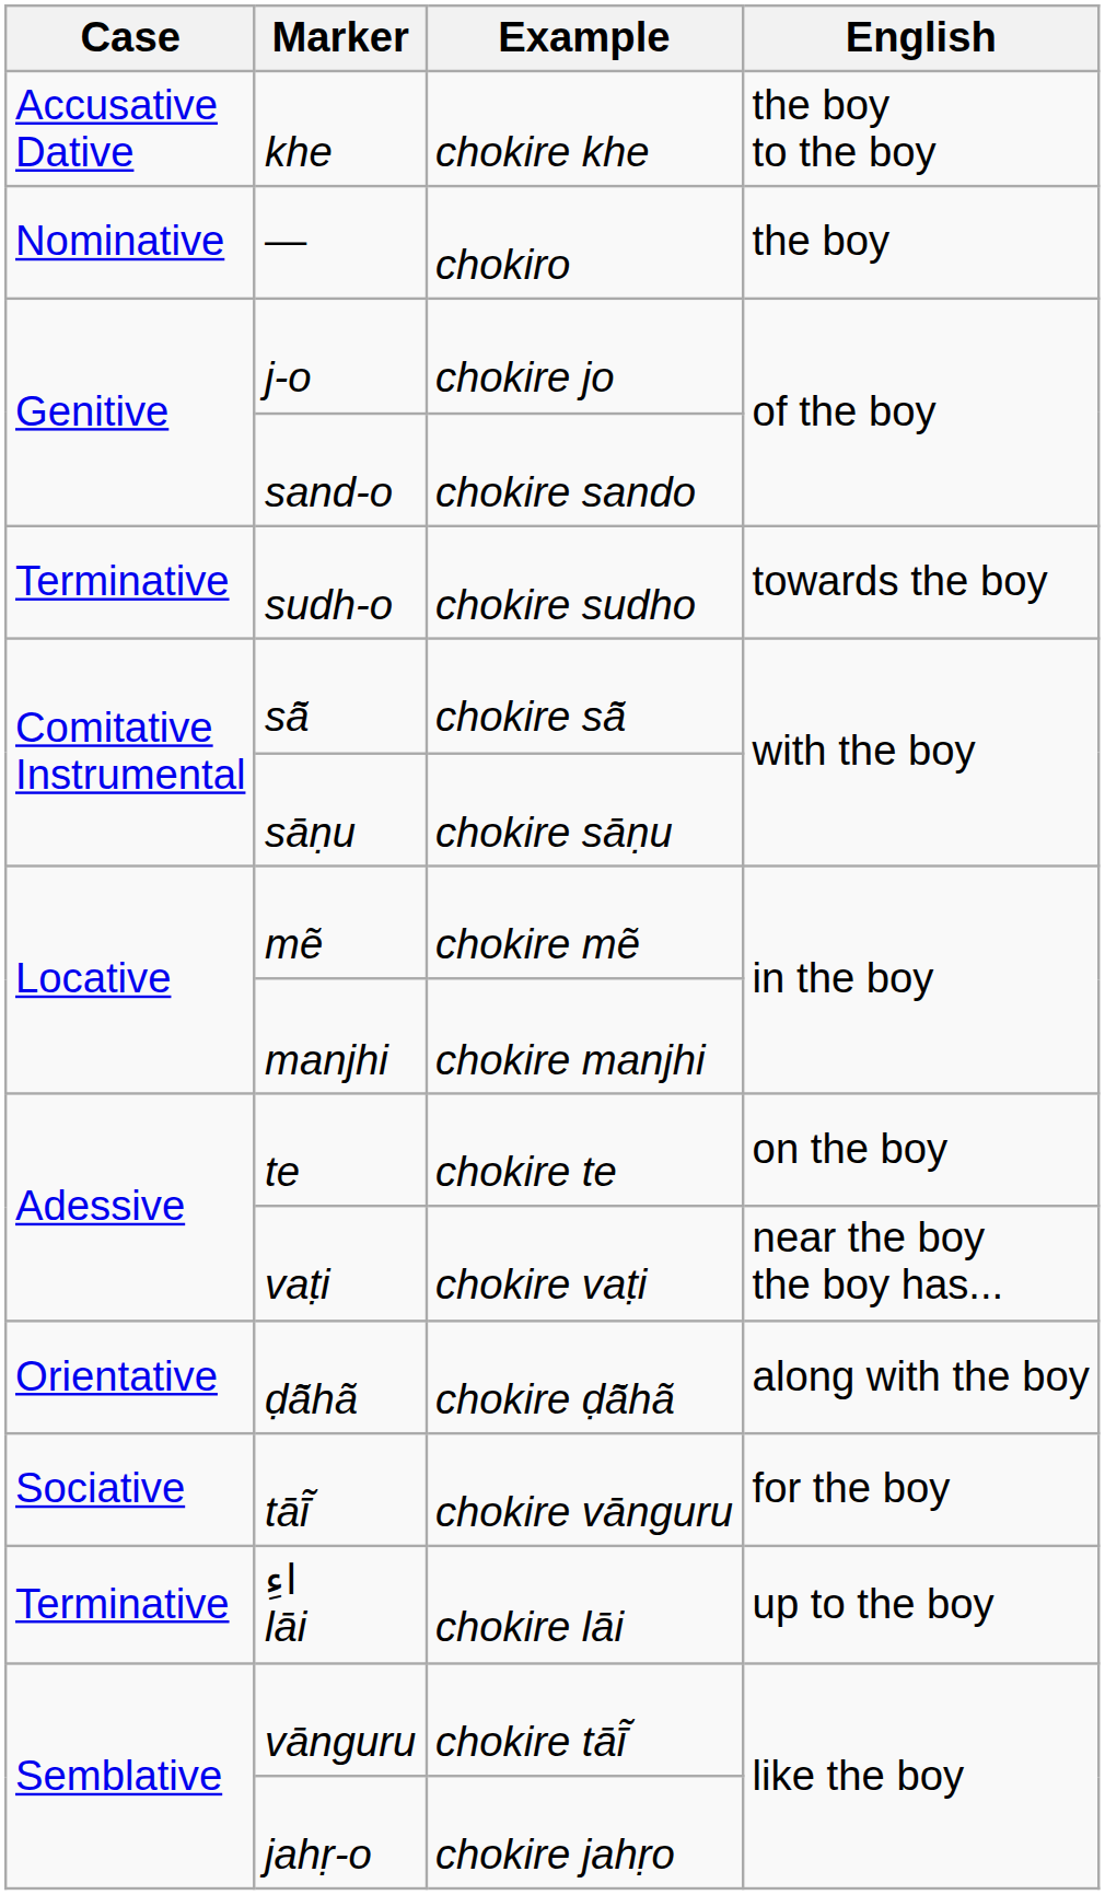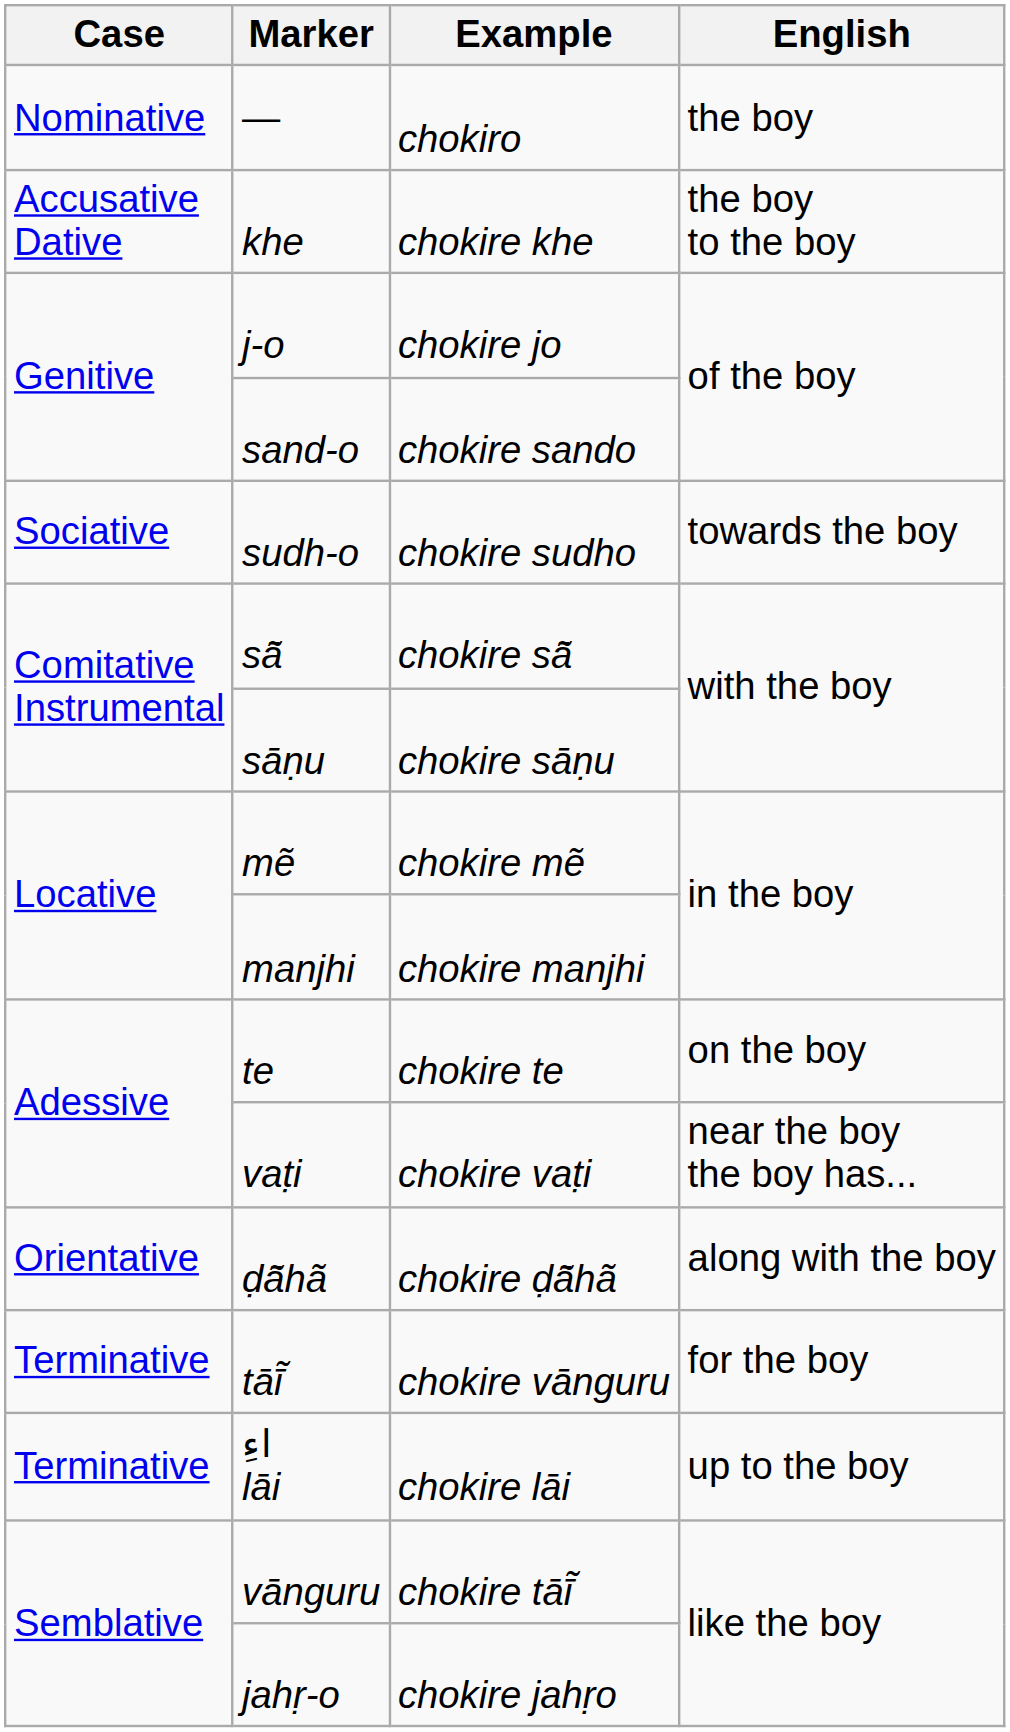rows swapped: — <-> khe
sudh-o | Case: Terminative -> Sociative
tāī̃ | Case: Sociative -> Terminative
